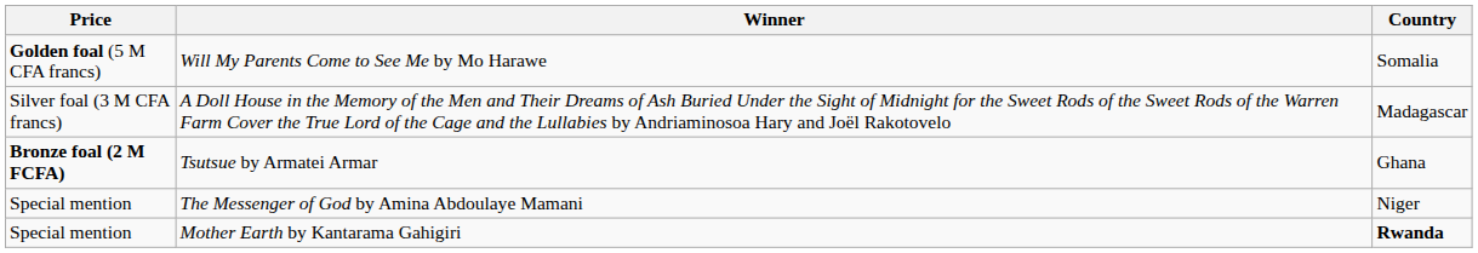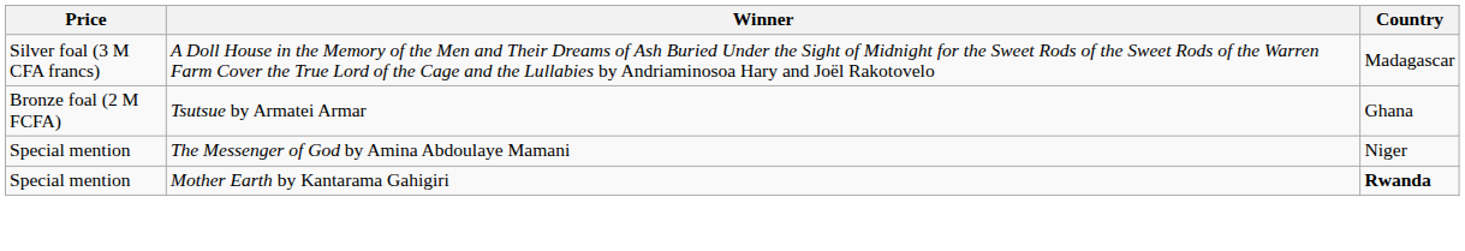- row: Golden foal (5 M CFA francs) | Will My Parents Come to See Me by Mo Harawe | Somalia
Tsutsue by Armatei Armar | Price: bold -> normal
